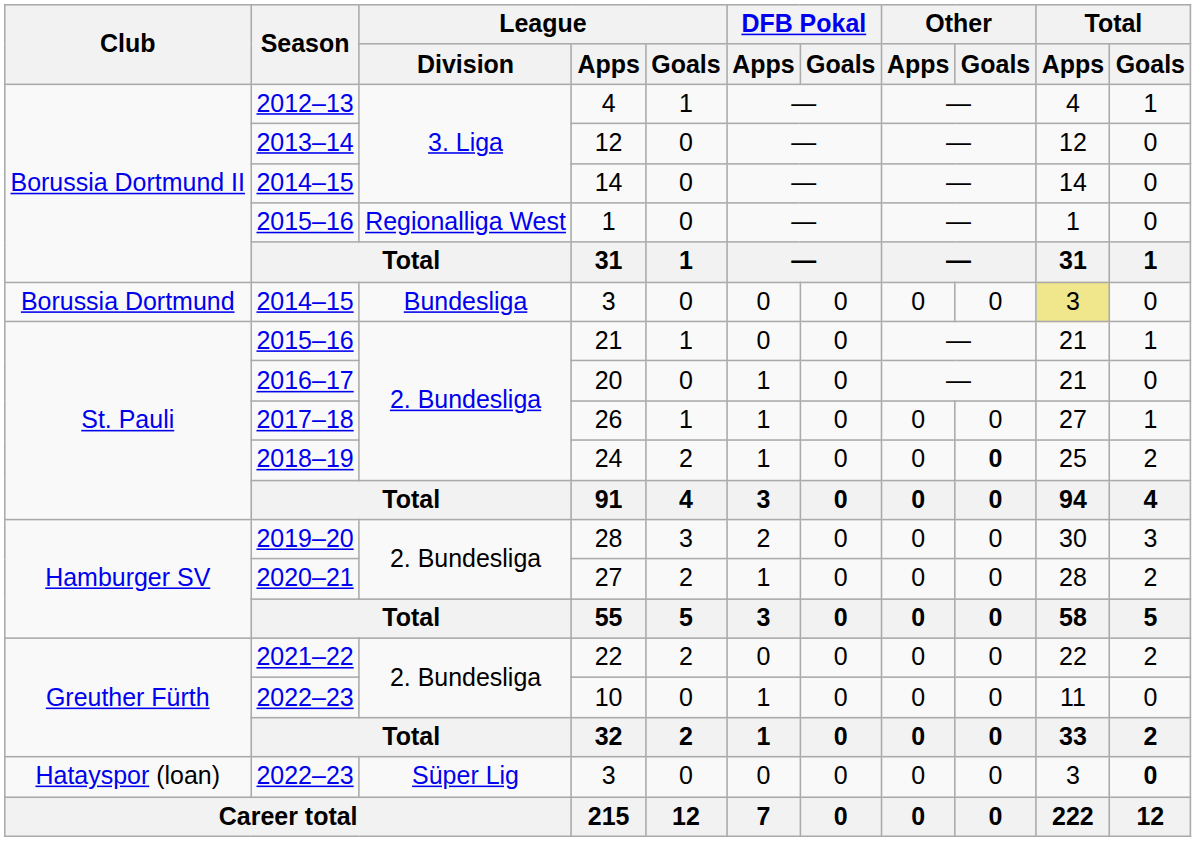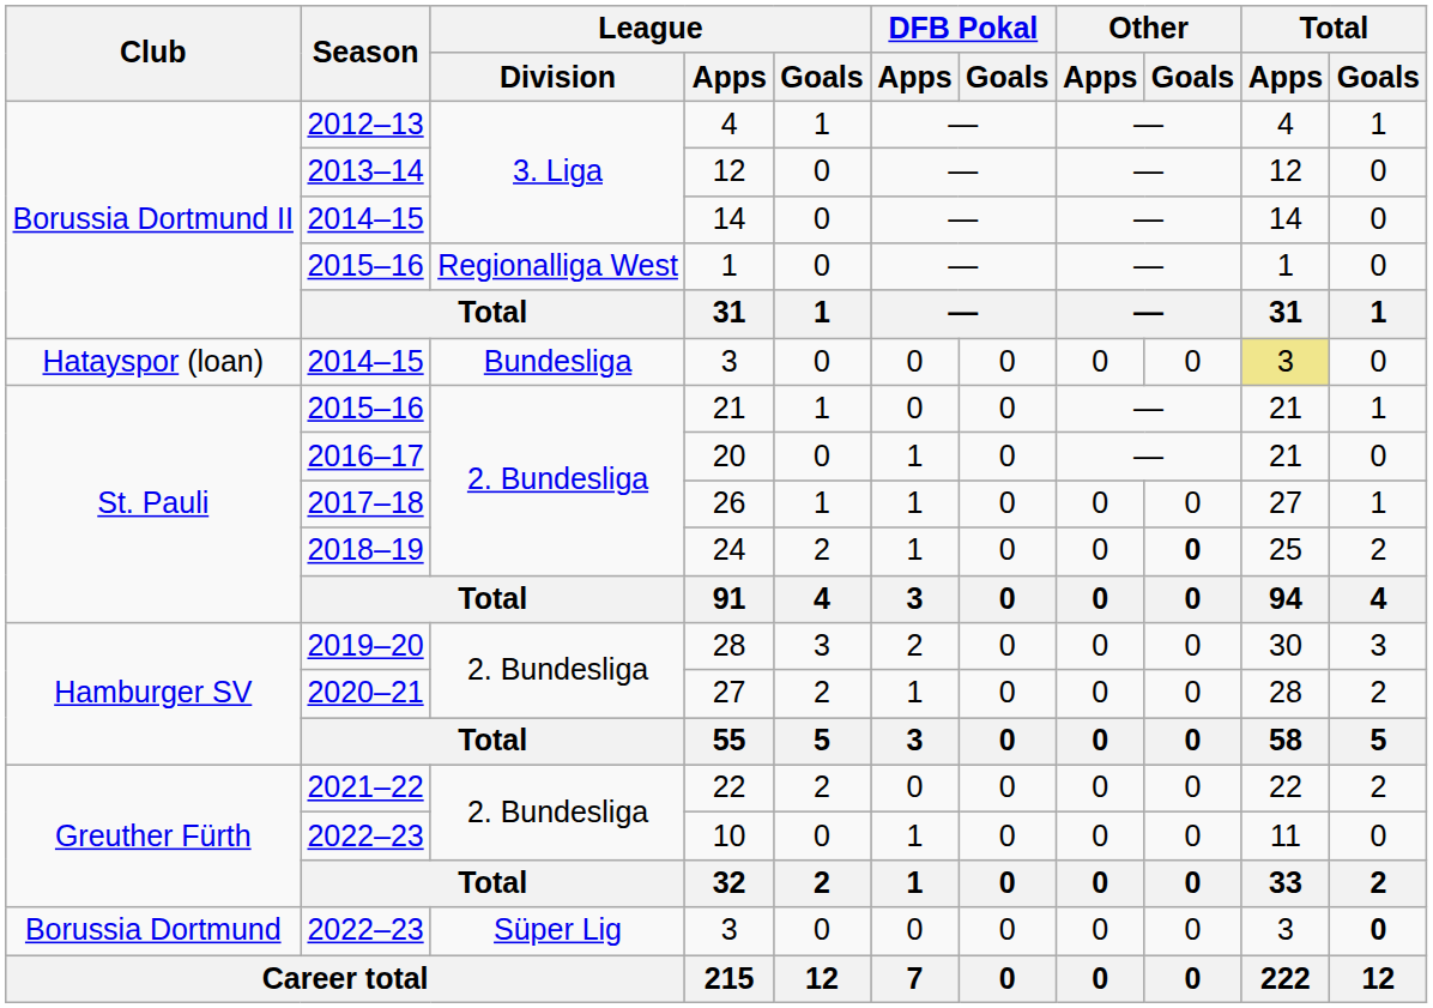2014–15 / 3 | Club: Borussia Dortmund -> Hatayspor (loan)
2022–23 / 3 | Club: Hatayspor (loan) -> Borussia Dortmund
